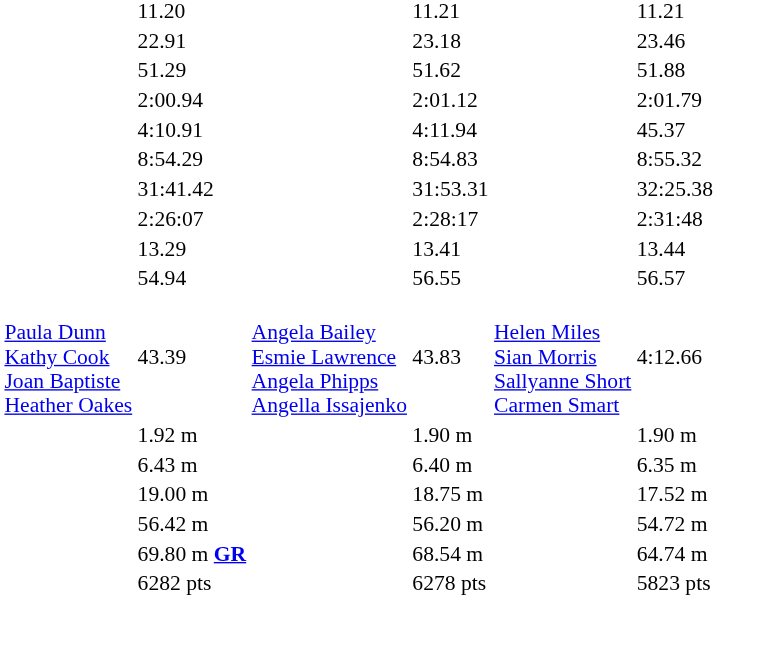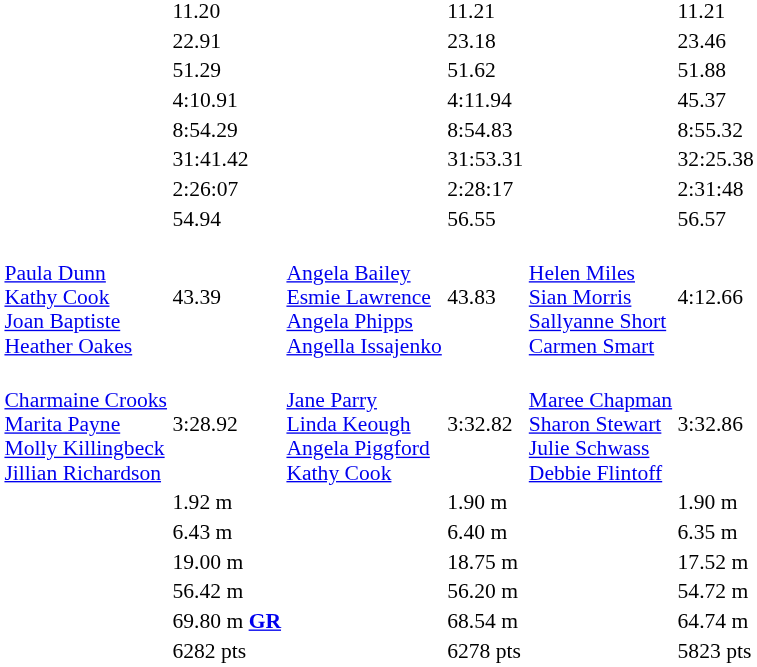- row: 2:00.94 | 2:01.12 | 2:01.79
- row: 13.29 | 13.41 | 13.44
+ row: Charmaine Crooks Marita Payne Molly Killingbeck Jillian Richardson | 3:28.92 | Jane Parry Linda Keough Angela Piggford Kathy Cook | 3:32.82 | Maree Chapman Sharon Stewart Julie Schwass Debbie Flintoff | 3:32.86
